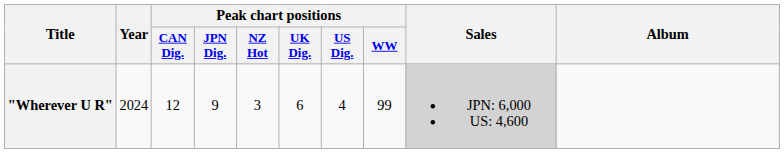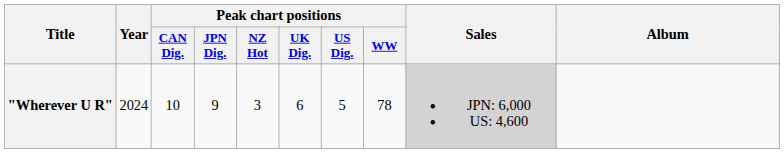"Wherever U R" | Peak chart positions / CAN Dig.: 12 -> 10
"Wherever U R" | Peak chart positions / US Dig.: 4 -> 5
"Wherever U R" | Peak chart positions / WW: 99 -> 78
